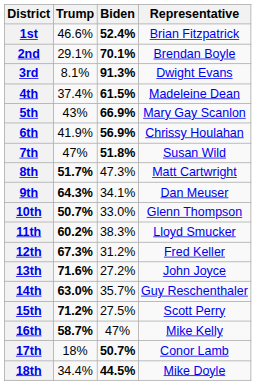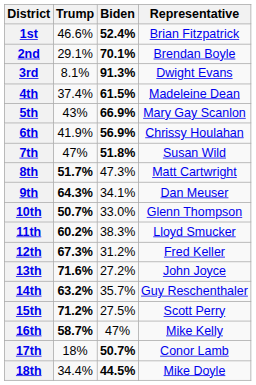14th | Trump: 63.0% -> 63.2%
